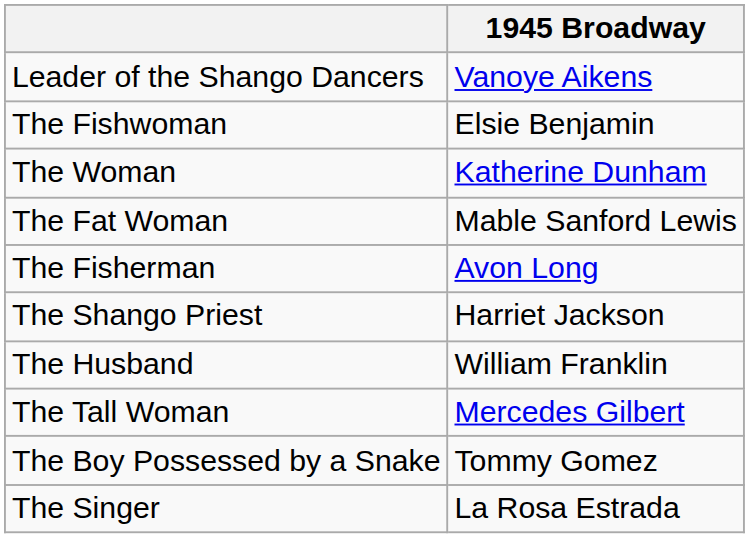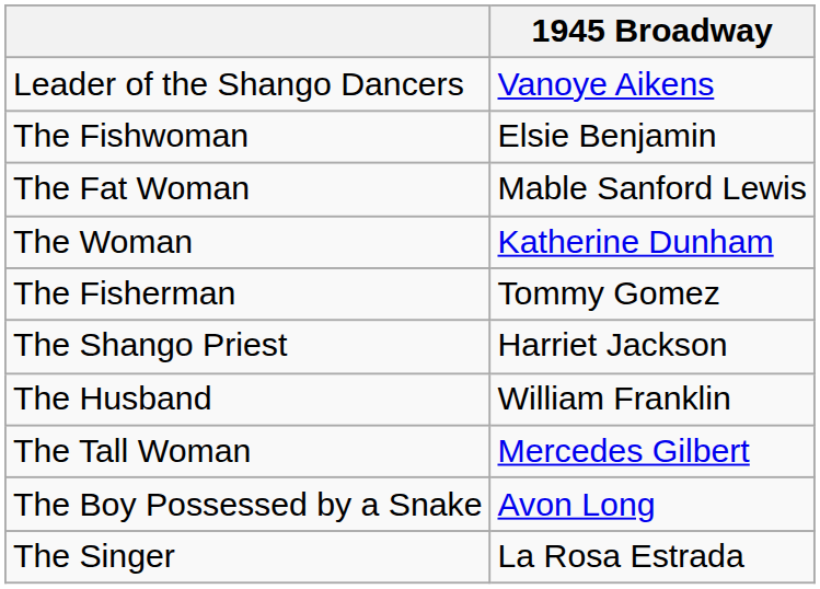rows swapped: The Woman <-> The Fat Woman
The Fisherman | 1945 Broadway: Avon Long -> Tommy Gomez
The Boy Possessed by a Snake | 1945 Broadway: Tommy Gomez -> Avon Long
